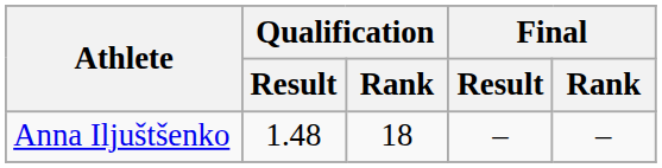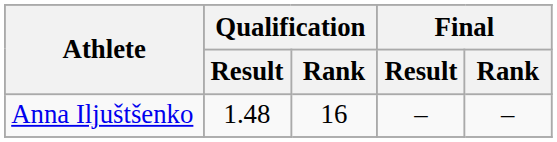Anna Iljuštšenko | Qualification / Rank: 18 -> 16
